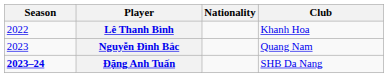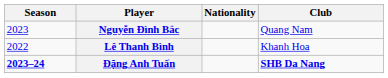rows swapped: Lê Thanh Bình <-> Nguyễn Đình Bắc
Đặng Anh Tuấn | Club: normal -> bold
